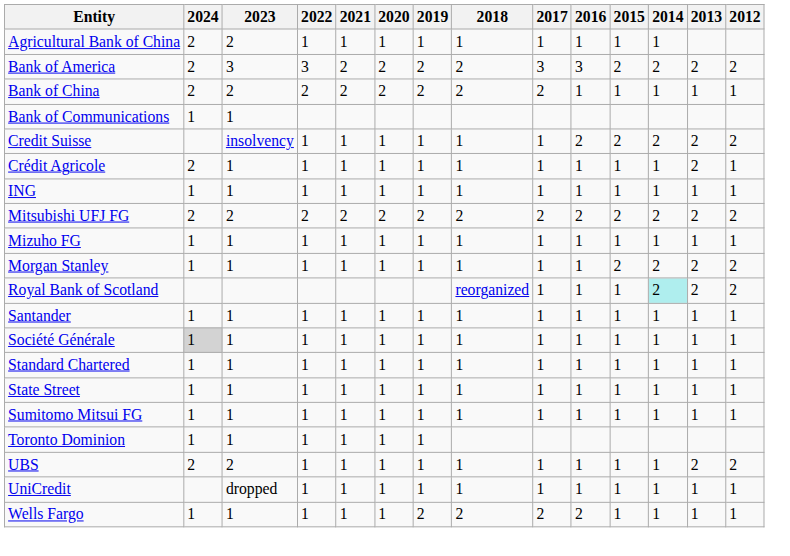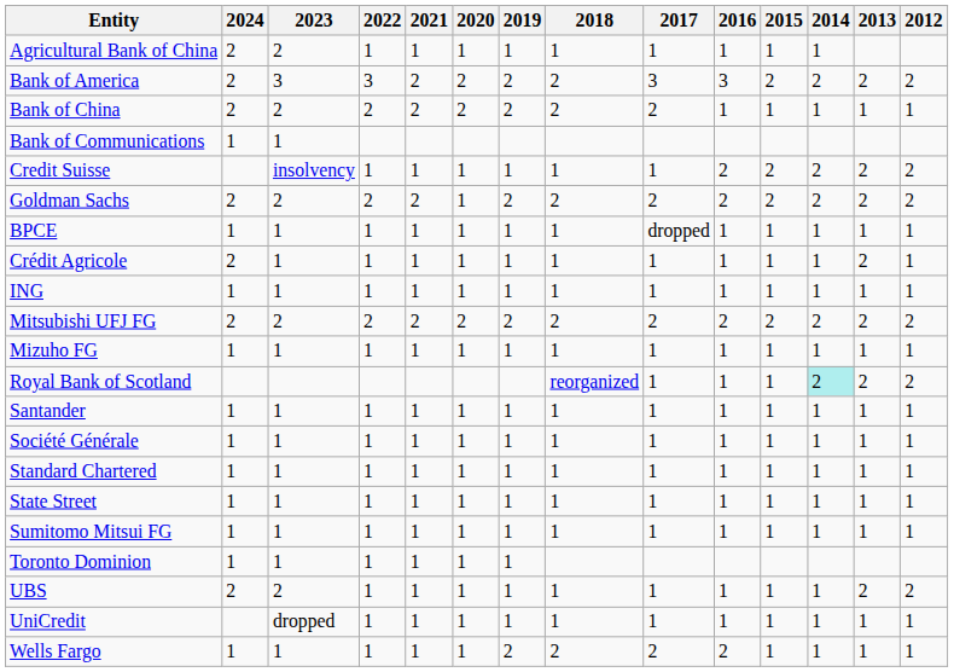+ row: Goldman Sachs | 2 | 2 | 2 | 2 | 1 | 2 | 2 | 2 | 2 | 2 | 2 | 2 | 2
+ row: BPCE | 1 | 1 | 1 | 1 | 1 | 1 | 1 | dropped | 1 | 1 | 1 | 1 | 1
- row: Morgan Stanley | 1 | 1 | 1 | 1 | 1 | 1 | 1 | 1 | 1 | 2 | 2 | 2 | 2
Société Générale | 2024: lightgrey background -> no background
